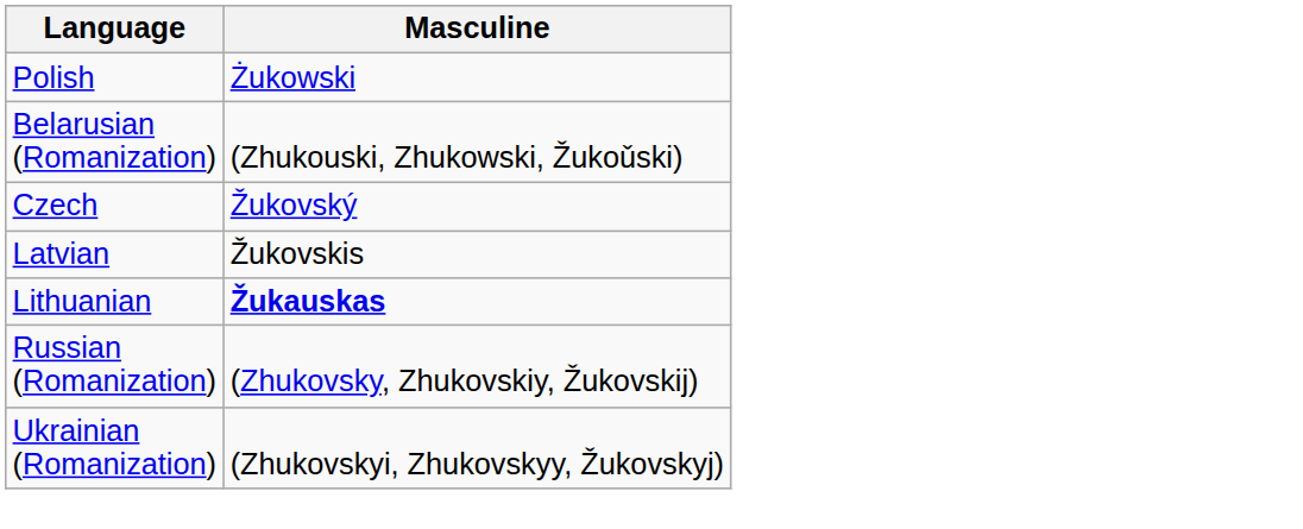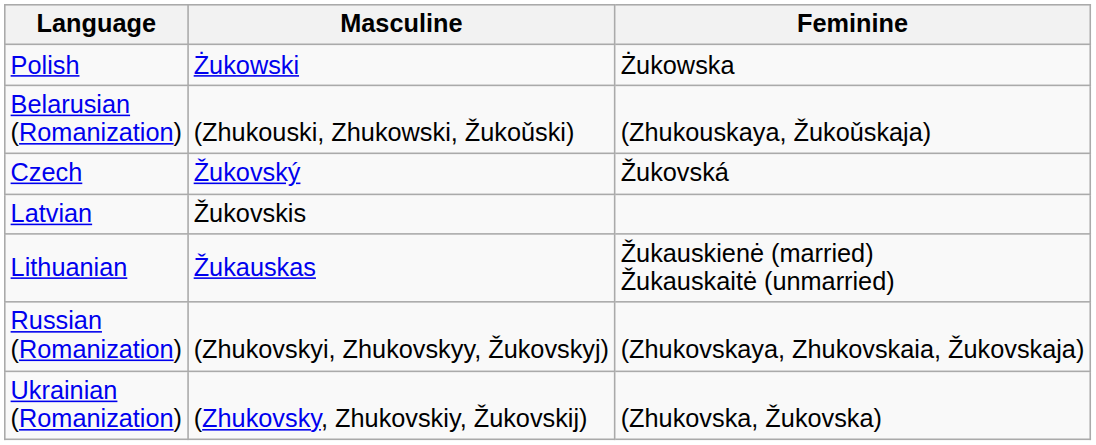+ column: Feminine | Żukowska | (Zhukouskaya, Žukoǔskaja) | Žukovská | Žukauskienė (married) Žukauskaitė (unmarried) | (Zhukovskaya, Zhukovskaia, Žukovskaja) | (Zhukovska, Žukovska)
Lithuanian | Masculine: bold -> normal
Russian (Romanization) | Masculine: (Zhukovsky, Zhukovskiy, Žukovskij) -> (Zhukovskyi, Zhukovskyy, Žukovskyj)
Ukrainian (Romanization) | Masculine: (Zhukovskyi, Zhukovskyy, Žukovskyj) -> (Zhukovsky, Zhukovskiy, Žukovskij)
